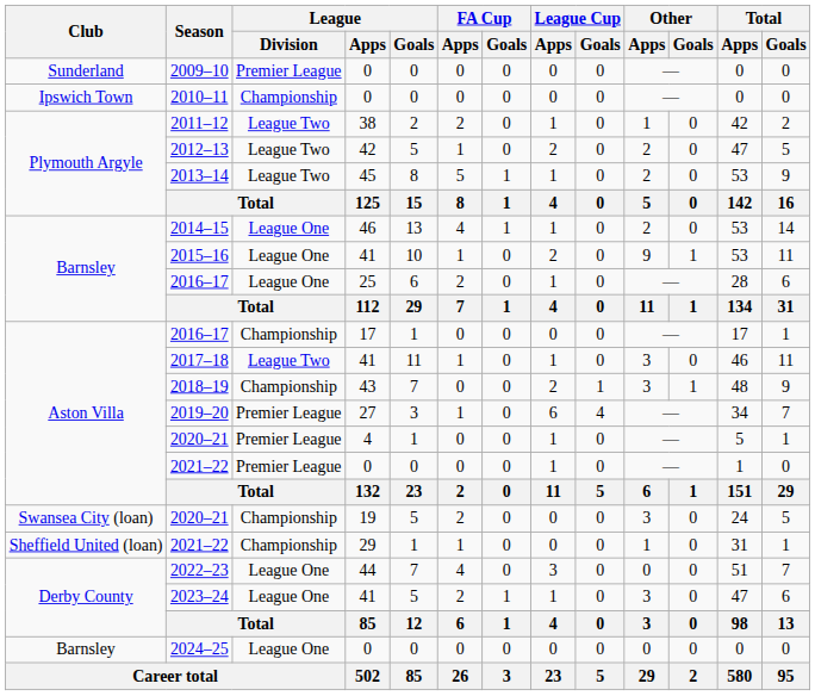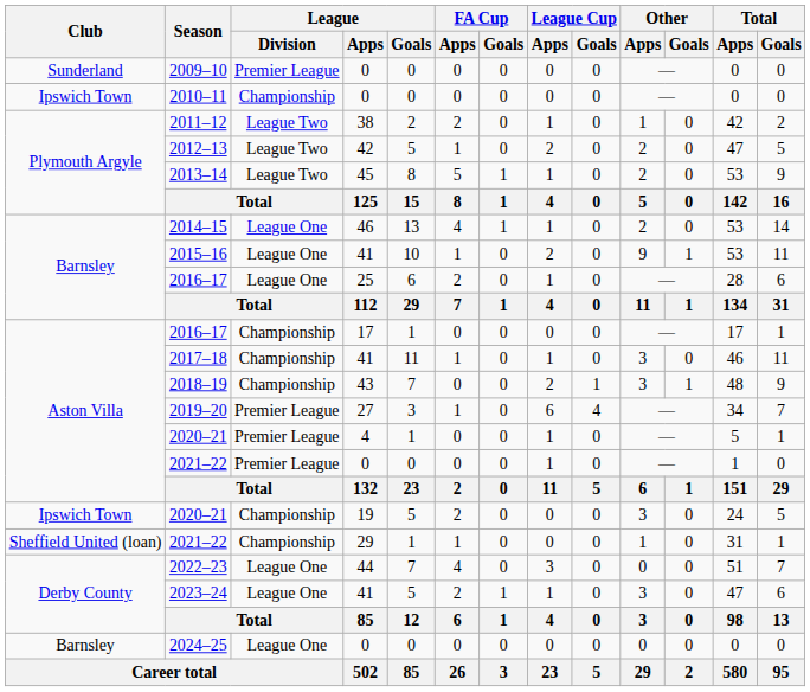2017–18 | League / Division: League Two -> Championship
2020–21 / 19 | Club: Swansea City (loan) -> Ipswich Town
